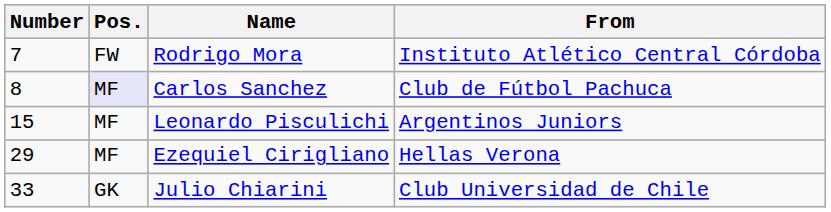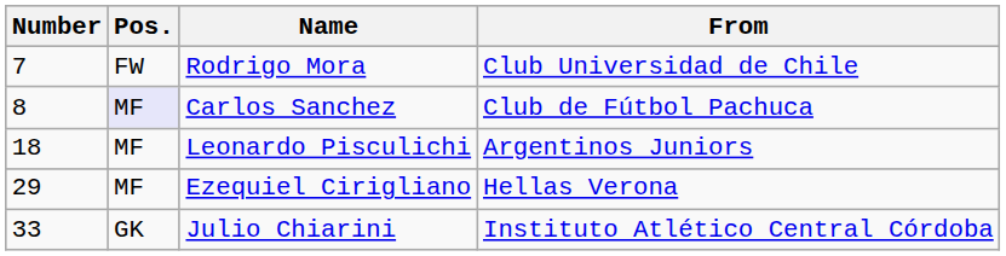Rodrigo Mora | From: Instituto Atlético Central Córdoba -> Club Universidad de Chile
Leonardo Pisculichi | Number: 15 -> 18
Julio Chiarini | From: Club Universidad de Chile -> Instituto Atlético Central Córdoba
